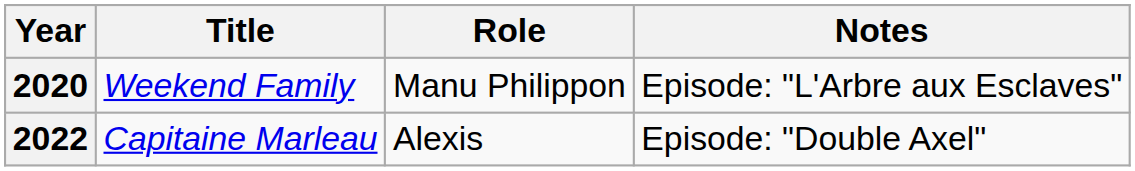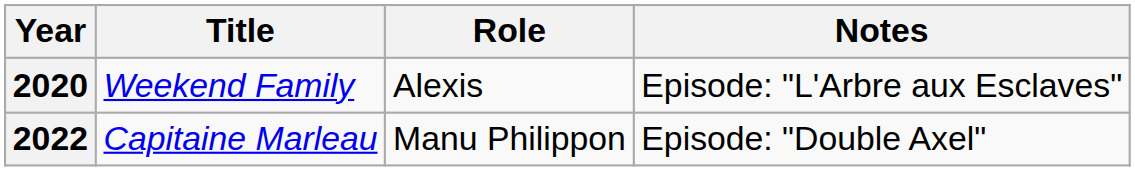2020 | Role: Manu Philippon -> Alexis
2022 | Role: Alexis -> Manu Philippon
